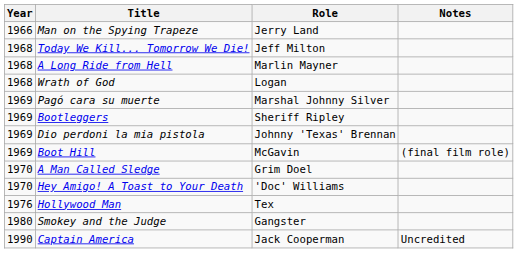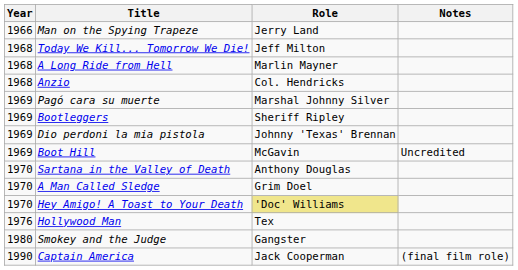+ row: 1968 | Anzio | Col. Hendricks
- row: 1968 | Wrath of God | Logan
Boot Hill | Notes: (final film role) -> Uncredited
+ row: 1970 | Sartana in the Valley of Death | Anthony Douglas
Hey Amigo! A Toast to Your Death | Role: no background -> khaki background
Captain America | Notes: Uncredited -> (final film role)
